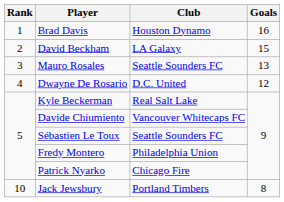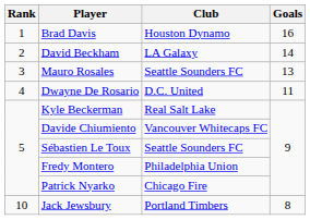David Beckham | Goals: 15 -> 14
Dwayne De Rosario | Goals: 12 -> 11
